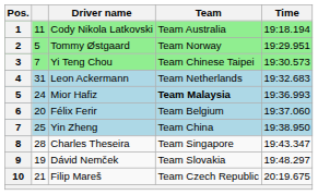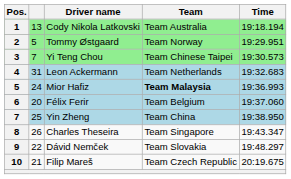Cody Nikola Latkovski | column 2: 11 -> 13
Charles Theseira | column 2: 28 -> 26
Dávid Nemček | column 2: 19 -> 22
